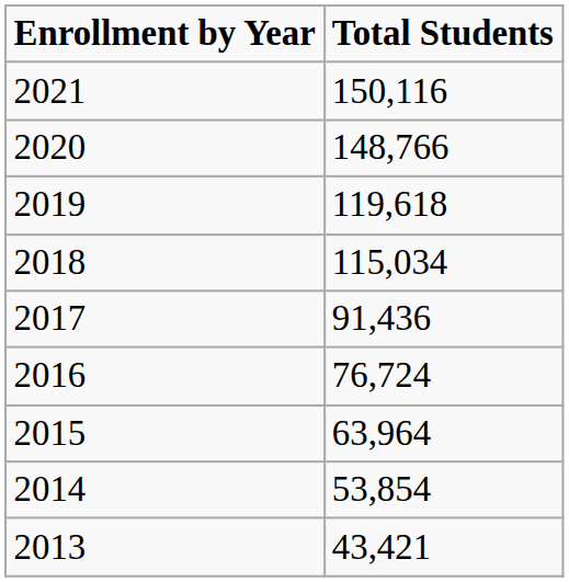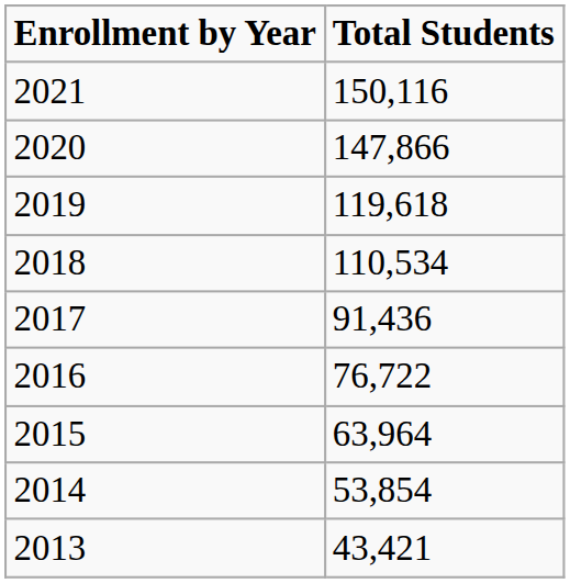2020 | Total Students: 148,766 -> 147,866
2018 | Total Students: 115,034 -> 110,534
2016 | Total Students: 76,724 -> 76,722
